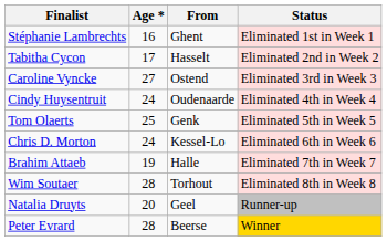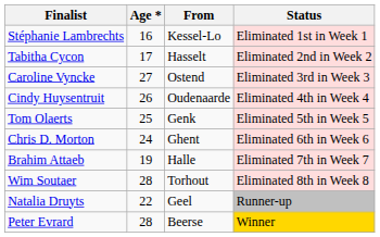Stéphanie Lambrechts | From: Ghent -> Kessel-Lo
Cindy Huysentruit | Age *: 24 -> 26
Chris D. Morton | From: Kessel-Lo -> Ghent
Natalia Druyts | Age *: 20 -> 22
